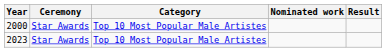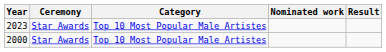rows swapped: 2000 <-> 2023
